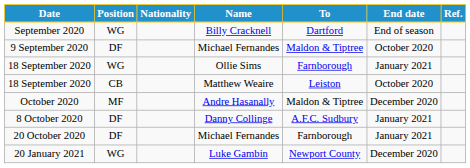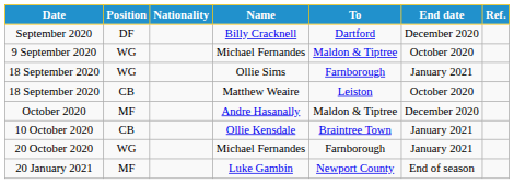September 2020 | Position: WG -> DF
September 2020 | End date: End of season -> December 2020
9 September 2020 | Position: DF -> WG
- row: 8 October 2020 | DF | Danny Collinge | A.F.C. Sudbury | January 2021
+ row: 10 October 2020 | CB | Ollie Kensdale | Braintree Town | January 2021
20 October 2020 | Position: DF -> WG
20 January 2021 | Position: WG -> MF
20 January 2021 | End date: December 2020 -> End of season
